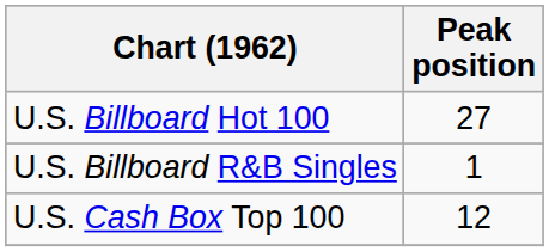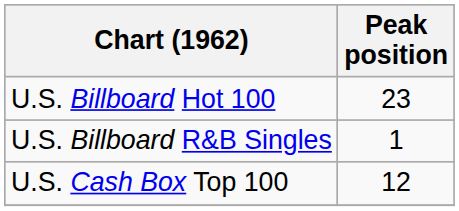U.S. Billboard Hot 100 | Peak position: 27 -> 23
